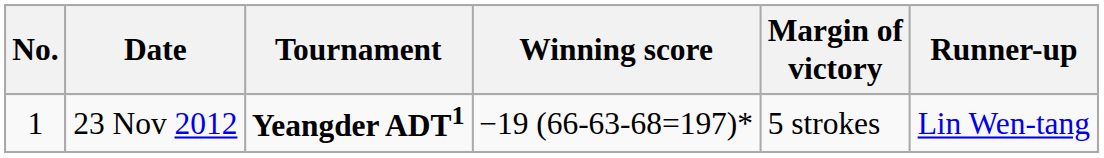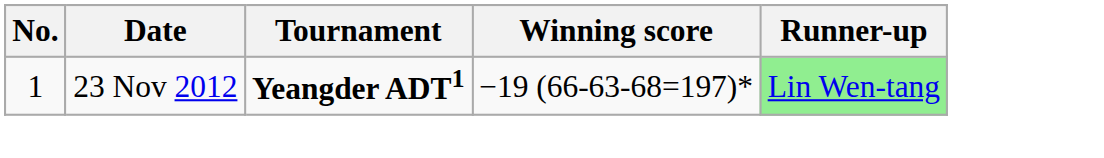- column: Margin of victory | 5 strokes
23 Nov 2012 | Runner-up: no background -> lightgreen background
